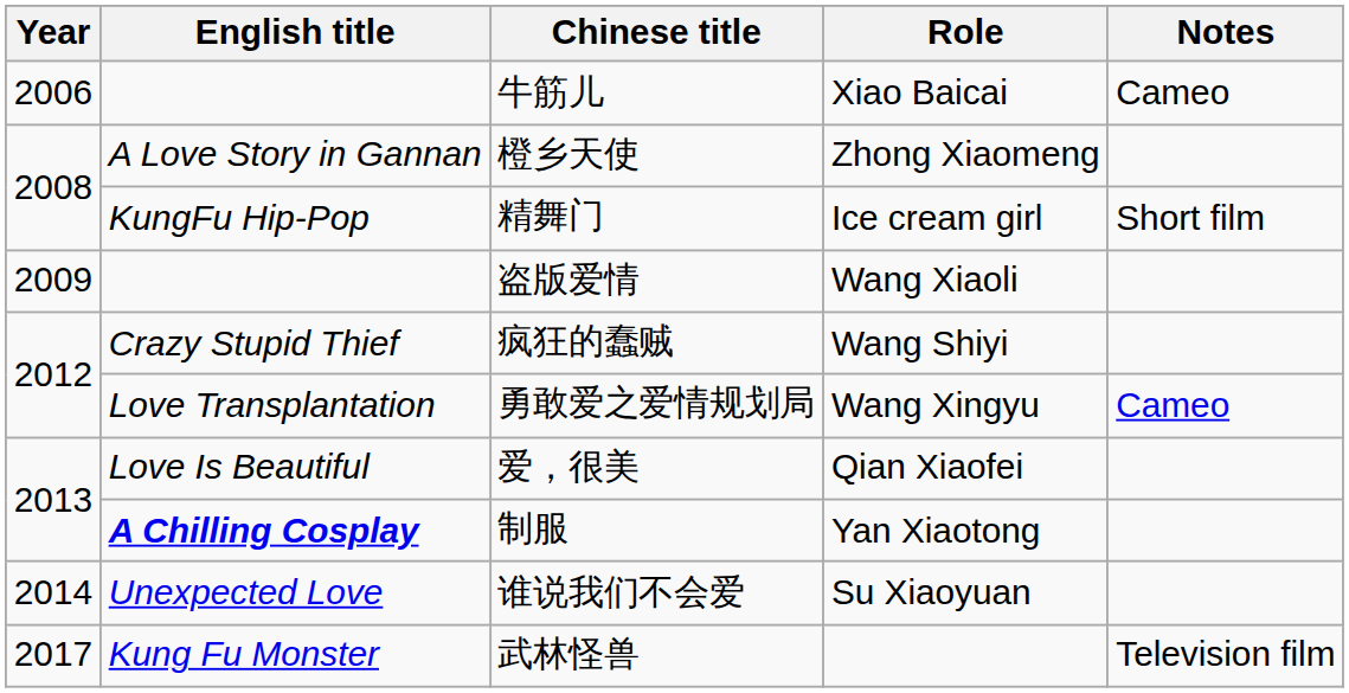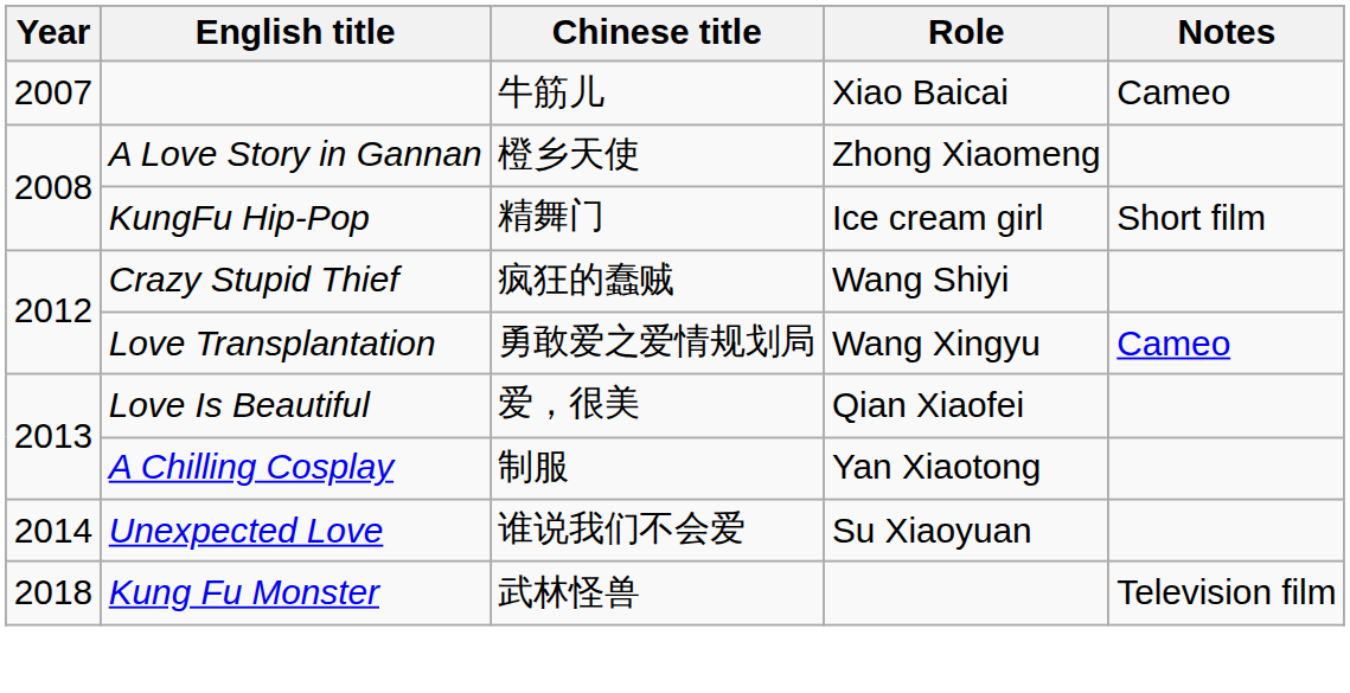牛筋儿 | Year: 2006 -> 2007
- row: 2009 | 盗版爱情 | Wang Xiaoli
制服 | English title: bold -> normal
武林怪兽 | Year: 2017 -> 2018
